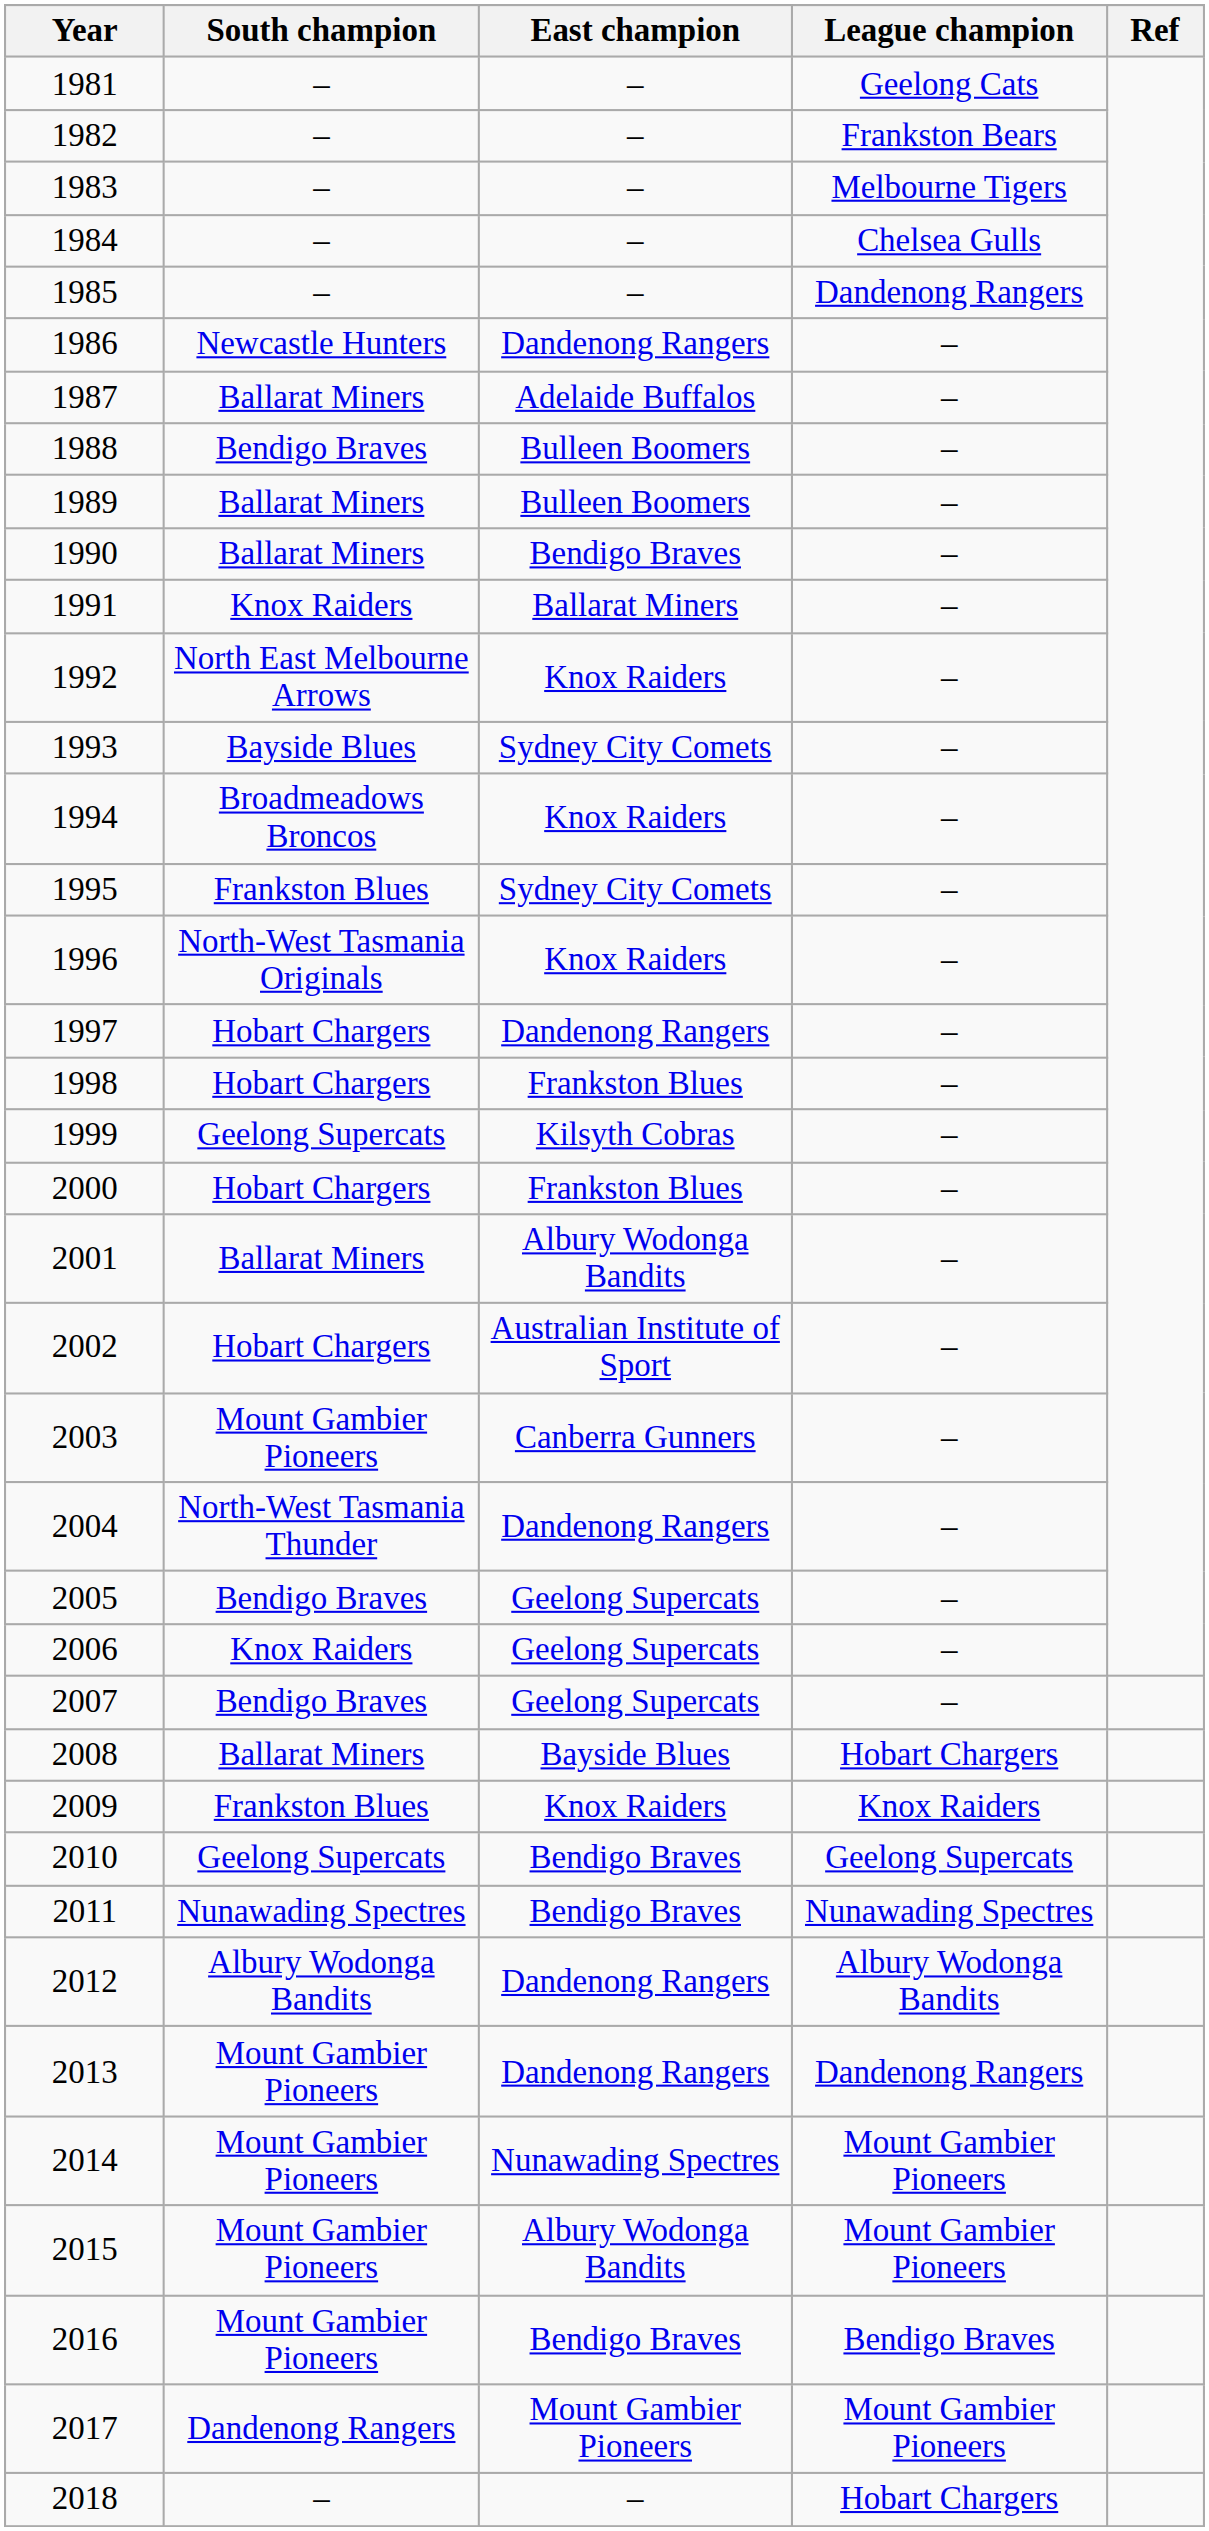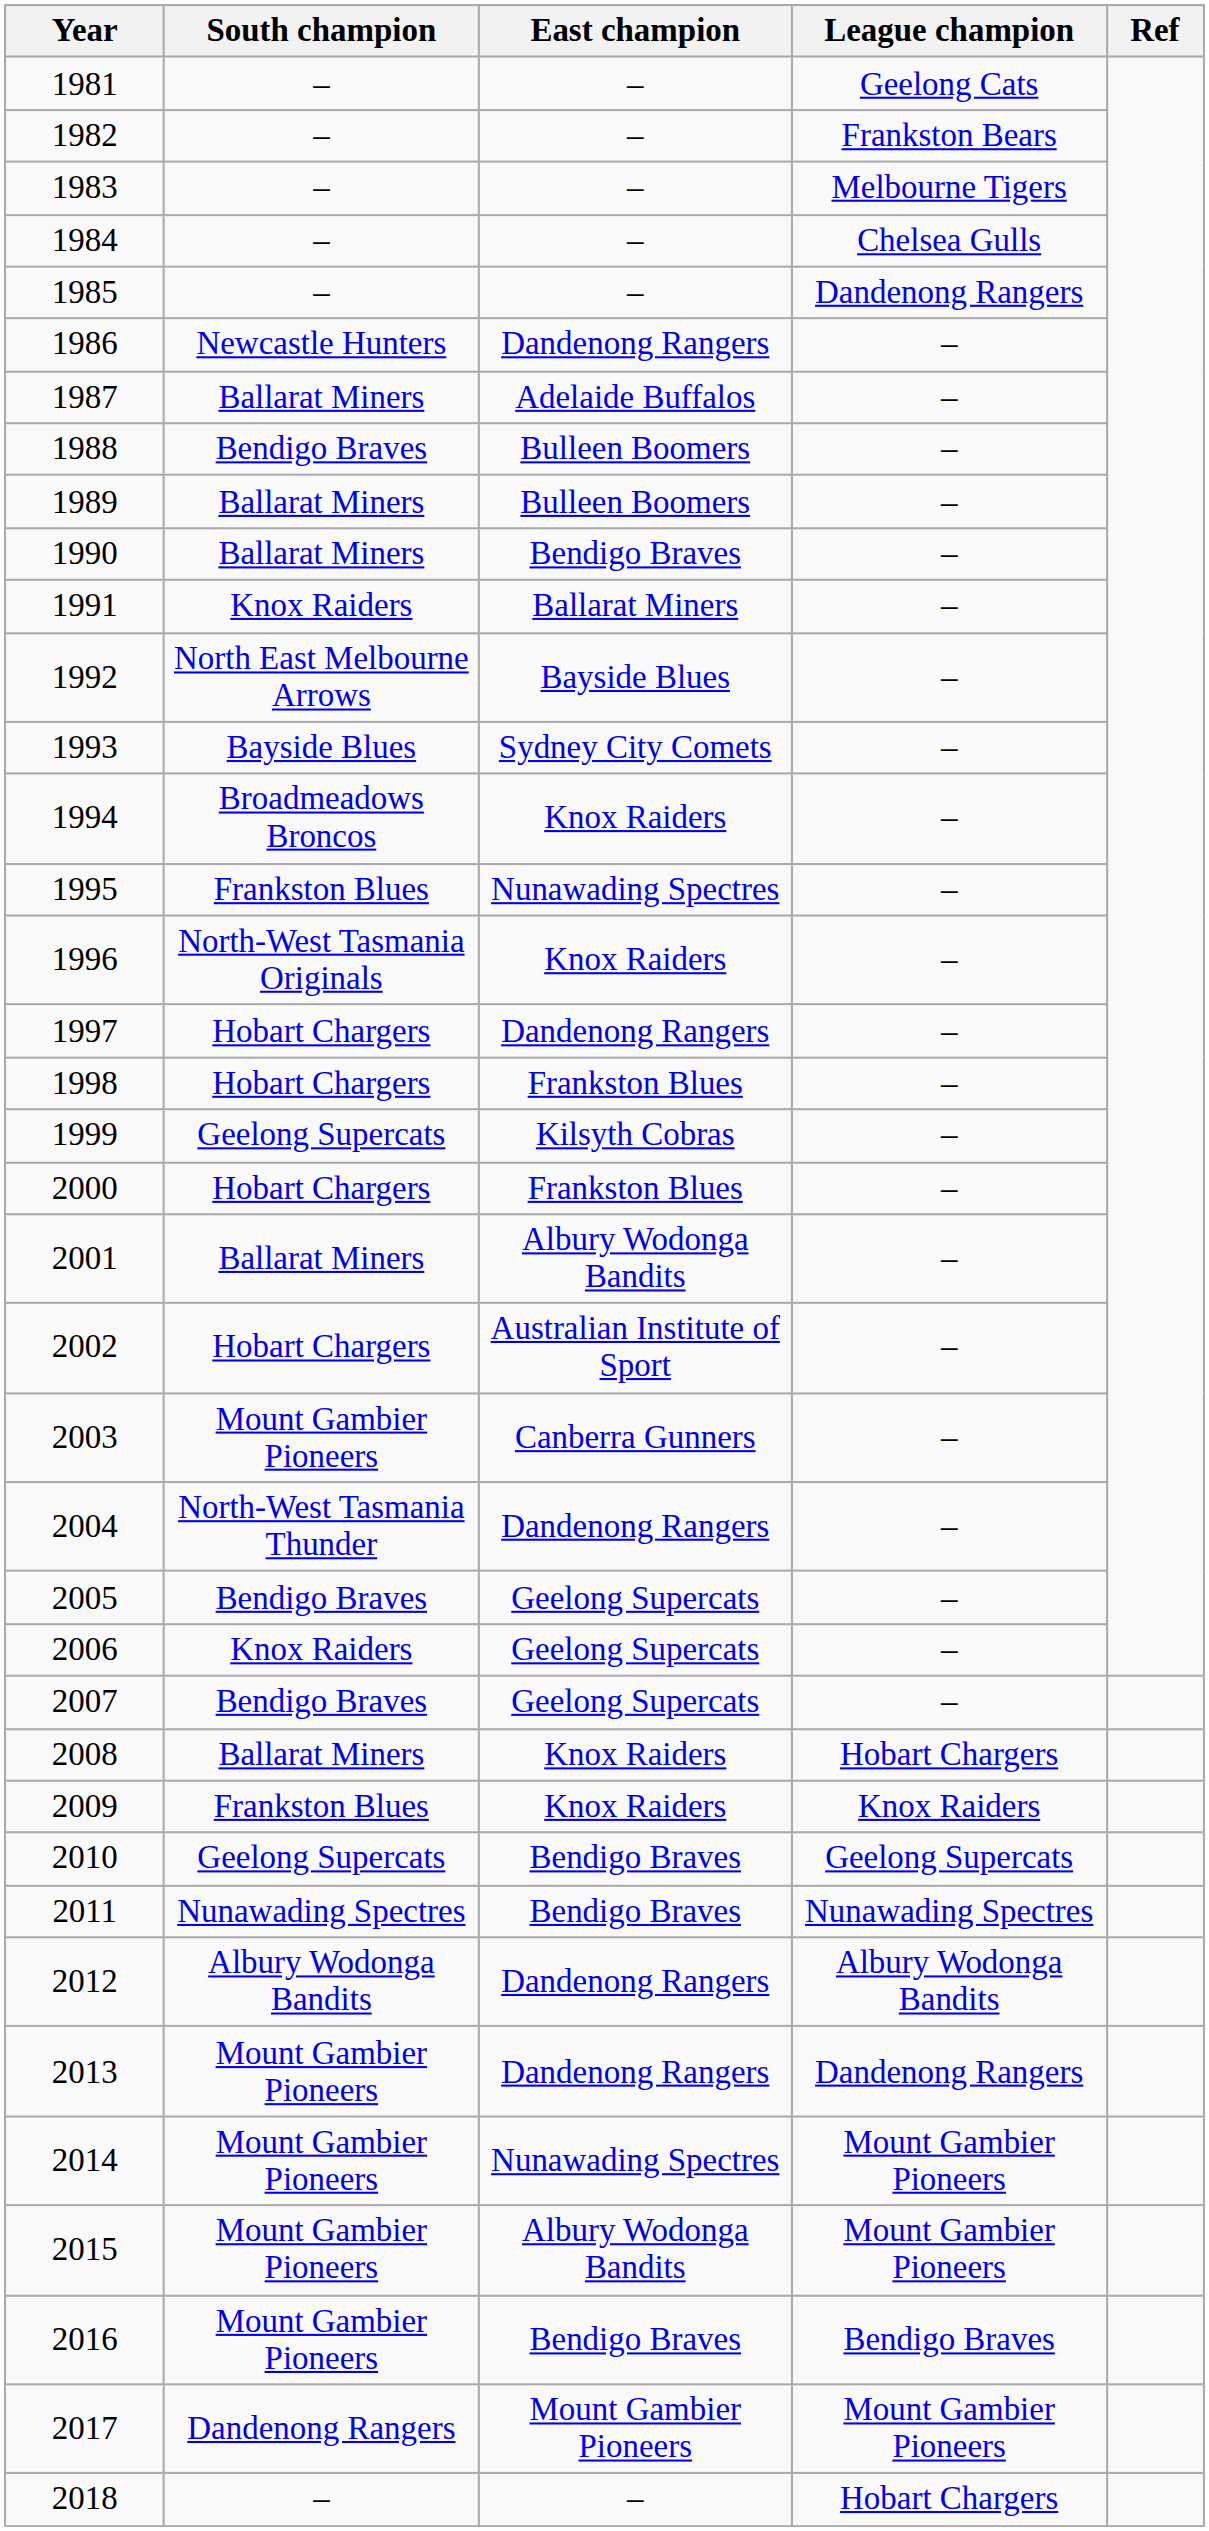1992 | East champion: Knox Raiders -> Bayside Blues
1995 | East champion: Sydney City Comets -> Nunawading Spectres
2008 | East champion: Bayside Blues -> Knox Raiders
